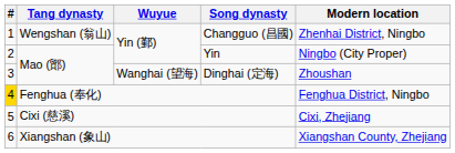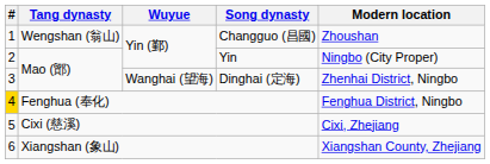Changguo (昌國) | Modern location: Zhenhai District, Ningbo -> Zhoushan
Dinghai (定海) | Modern location: Zhoushan -> Zhenhai District, Ningbo
